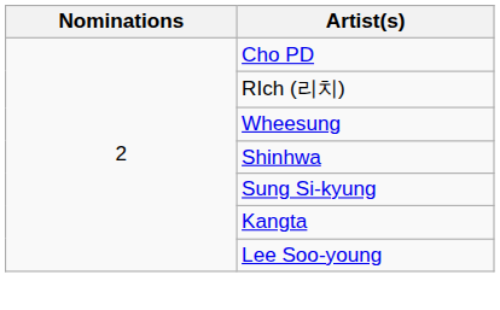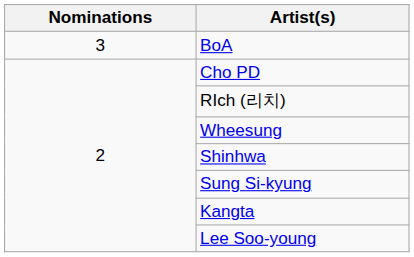+ row: 3 | BoA
